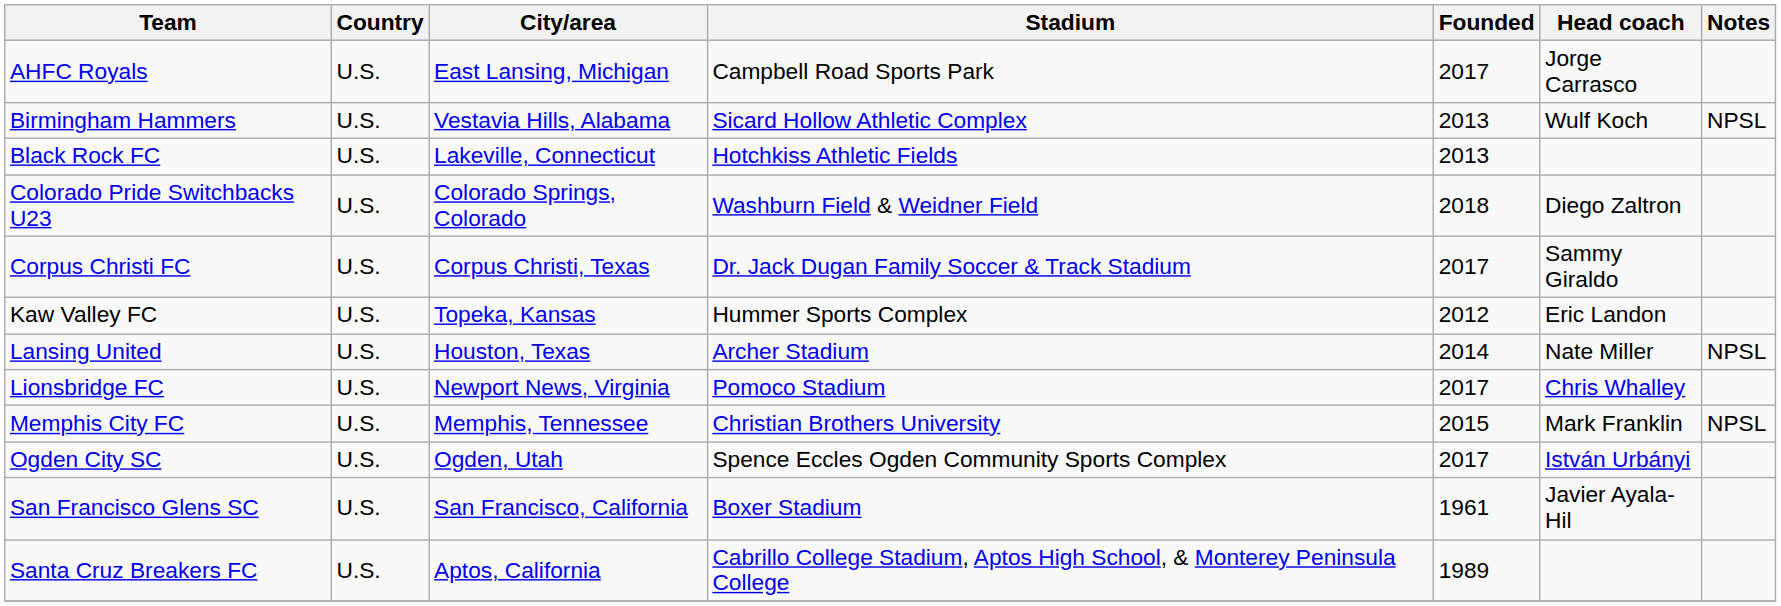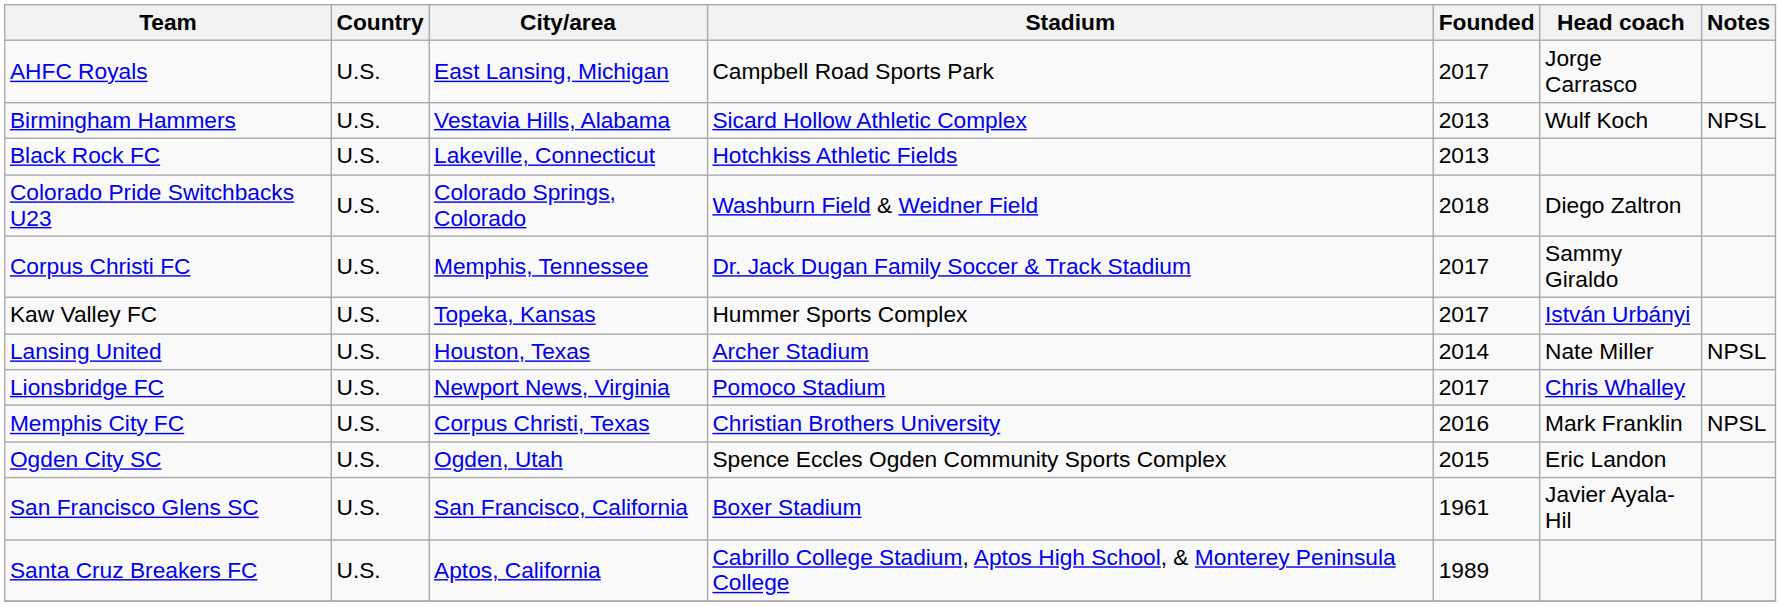Corpus Christi FC | City/area: Corpus Christi, Texas -> Memphis, Tennessee
Kaw Valley FC | Founded: 2012 -> 2017
Kaw Valley FC | Head coach: Eric Landon -> István Urbányi
Memphis City FC | City/area: Memphis, Tennessee -> Corpus Christi, Texas
Memphis City FC | Founded: 2015 -> 2016
Ogden City SC | Founded: 2017 -> 2015
Ogden City SC | Head coach: István Urbányi -> Eric Landon
